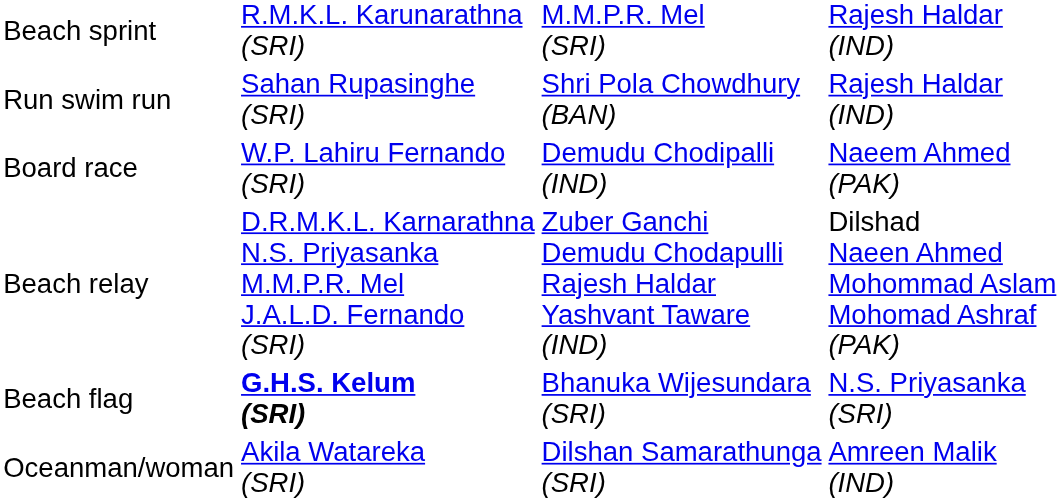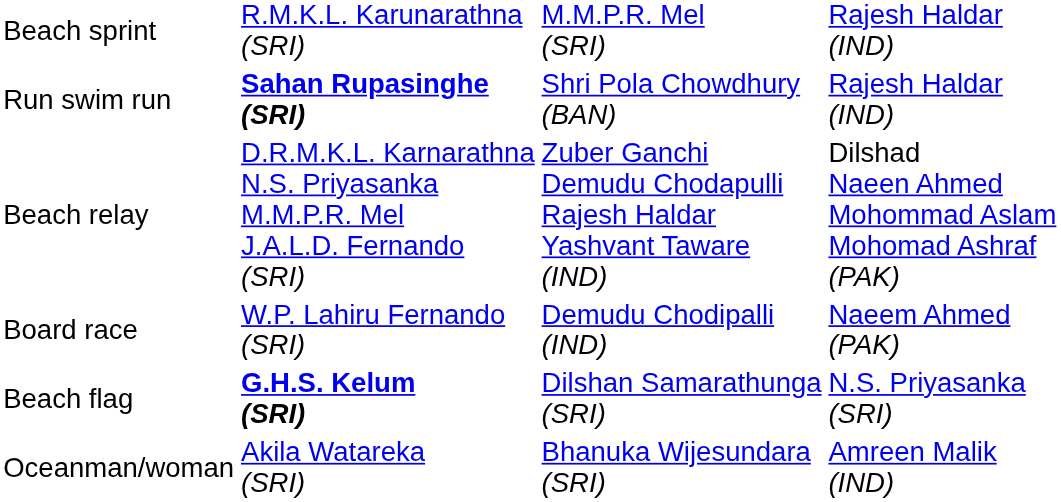Run swim run | column 2: normal -> bold
rows swapped: Beach relay <-> Board race
Beach flag | column 3: Bhanuka Wijesundara (SRI) -> Dilshan Samarathunga (SRI)
Oceanman/woman | column 3: Dilshan Samarathunga (SRI) -> Bhanuka Wijesundara (SRI)
